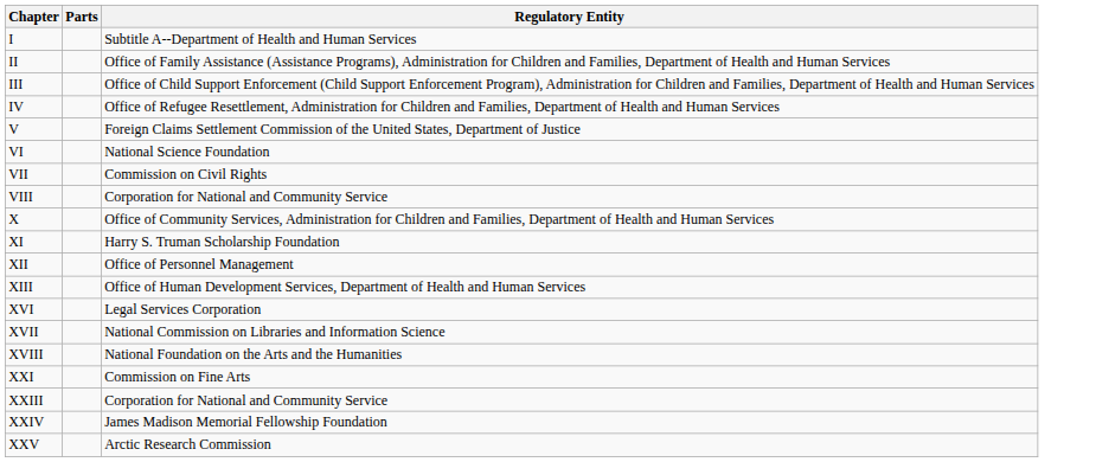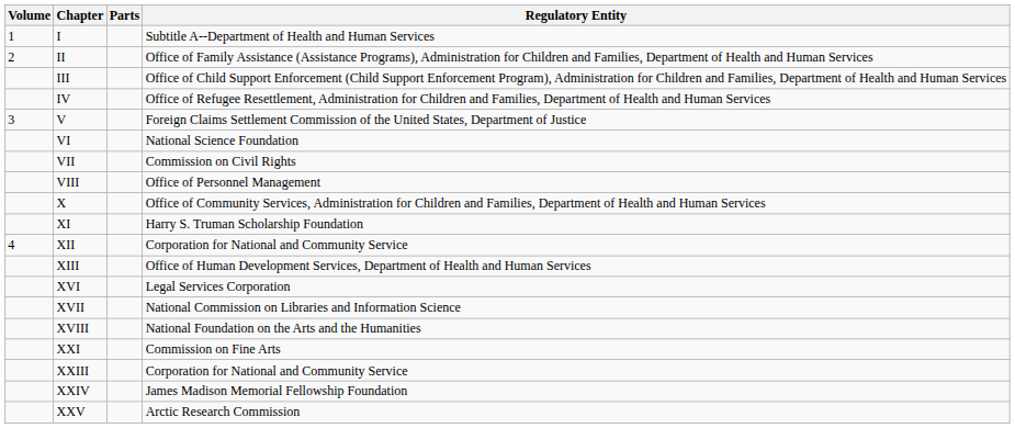+ column: Volume | 1 | 2 | 3 | 4
VIII | Regulatory Entity: Corporation for National and Community Service -> Office of Personnel Management
XII | Regulatory Entity: Office of Personnel Management -> Corporation for National and Community Service
